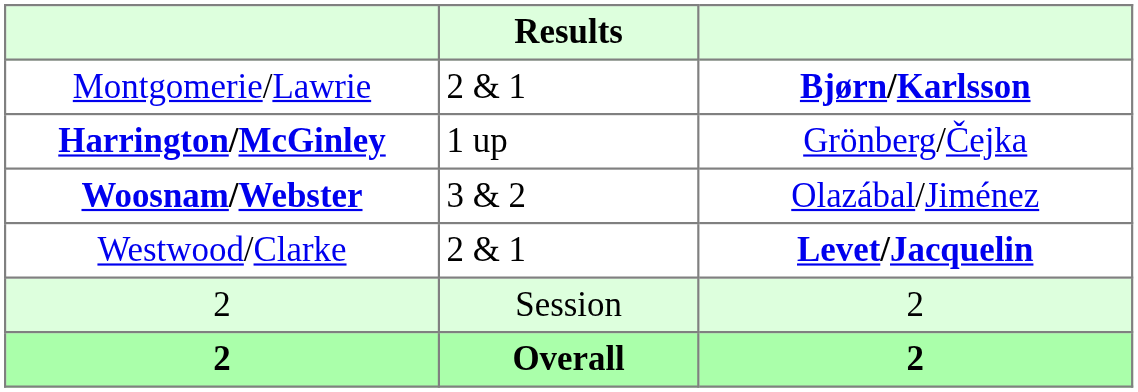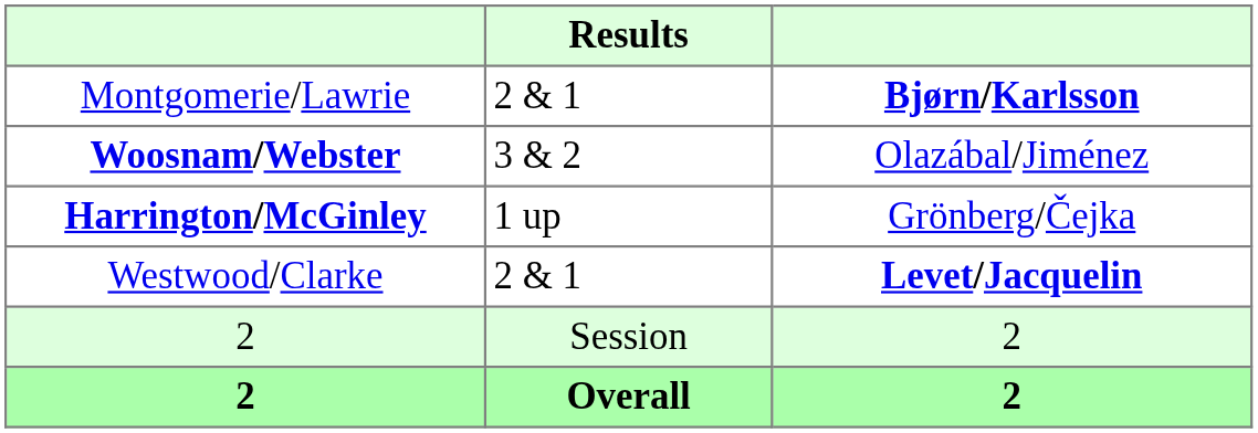rows swapped: Woosnam/Webster <-> Harrington/McGinley
